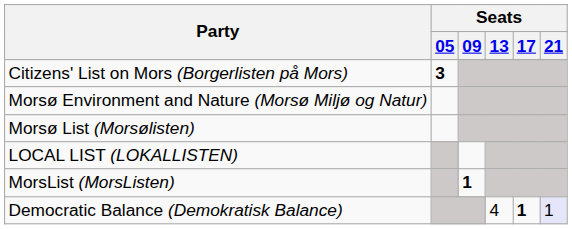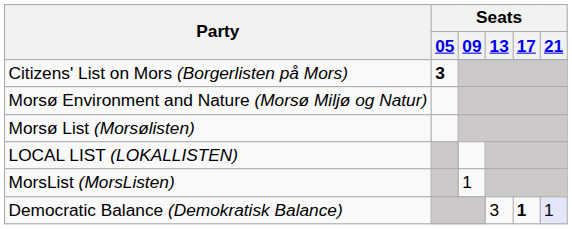MorsList (MorsListen) | Seats / 09: bold -> normal
Democratic Balance (Demokratisk Balance) | Seats / 13: 4 -> 3
